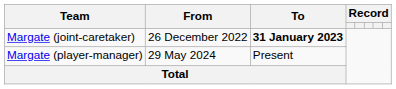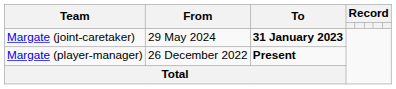Margate (joint-caretaker) | From: 26 December 2022 -> 29 May 2024
Margate (player-manager) | From: 29 May 2024 -> 26 December 2022
Margate (player-manager) | To: normal -> bold
